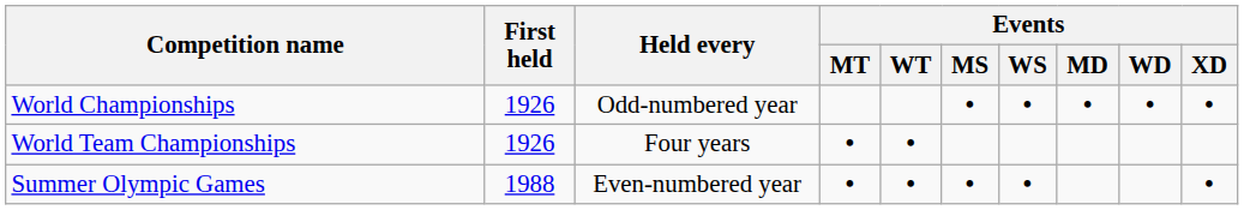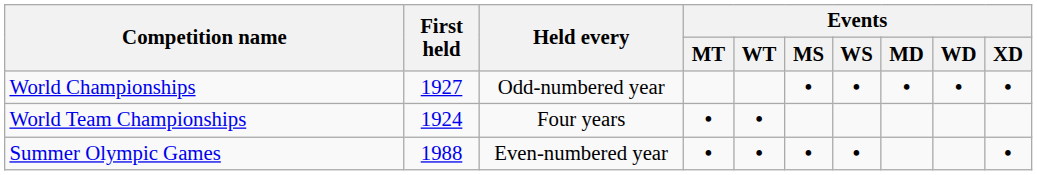World Championships | First held: 1926 -> 1927
World Team Championships | First held: 1926 -> 1924
